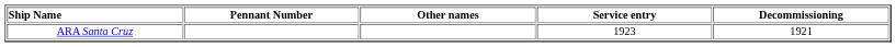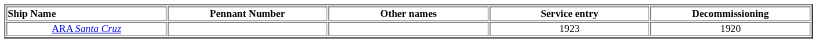ARA Santa Cruz | Decommissioning: 1921 -> 1920
